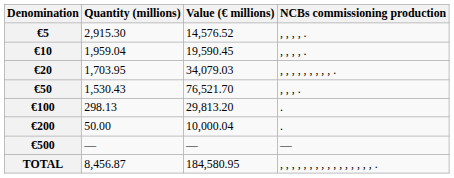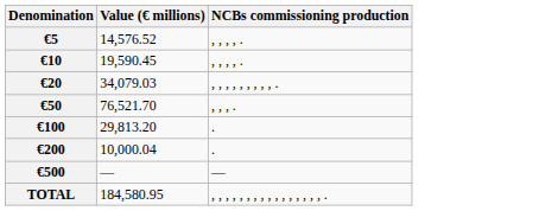- column: Quantity (millions) | 2,915.30 | 1,959.04 | 1,703.95 | 1,530.43 | 298.13 | 50.00 | — | 8,456.87
